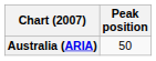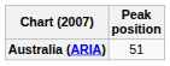Australia (ARIA) | Peak position: 50 -> 51
